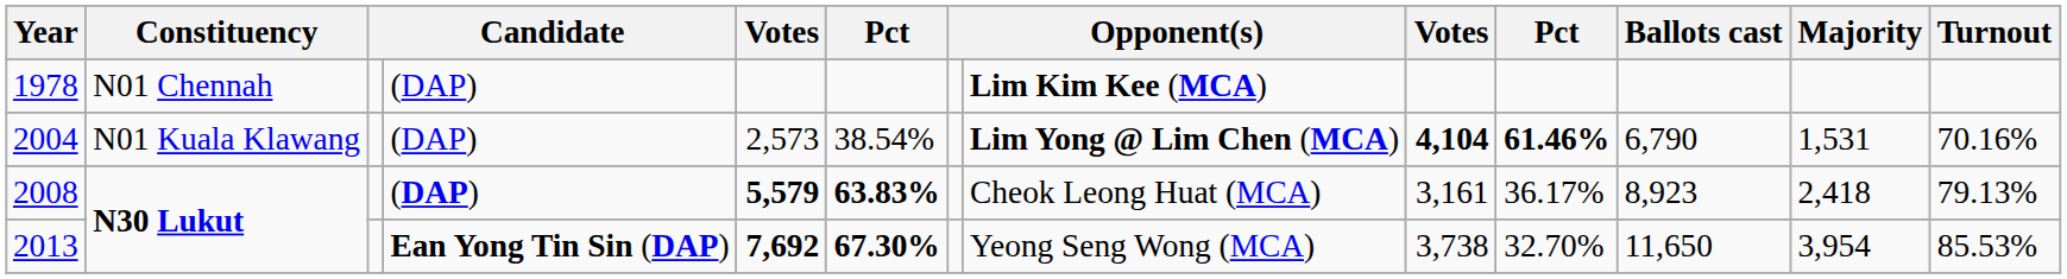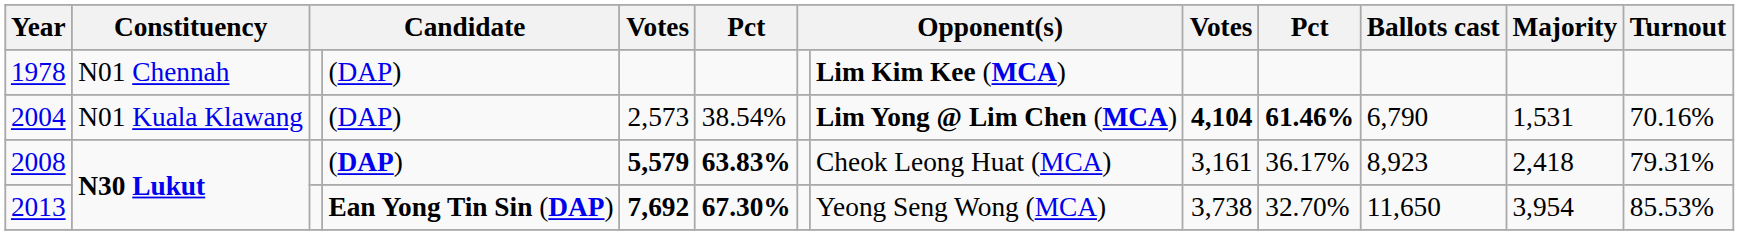2008 | Turnout: 79.13% -> 79.31%
